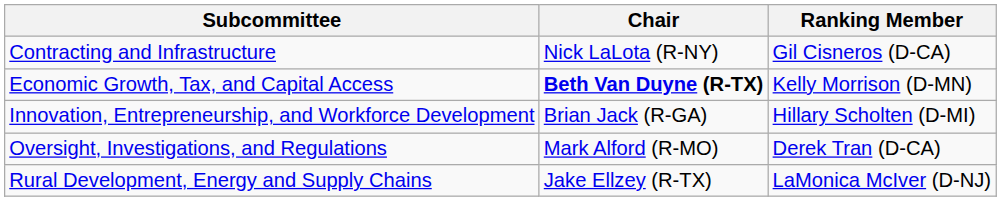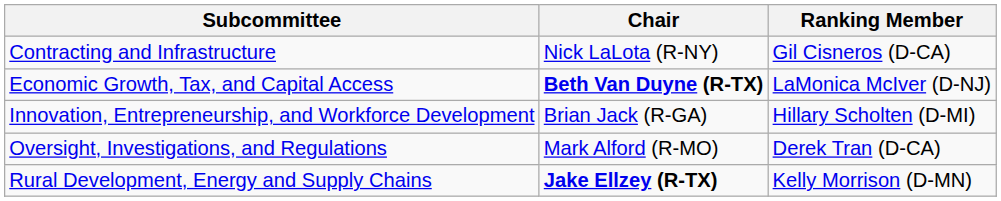Economic Growth, Tax, and Capital Access | Ranking Member: Kelly Morrison (D-MN) -> LaMonica McIver (D-NJ)
Rural Development, Energy and Supply Chains | Chair: normal -> bold
Rural Development, Energy and Supply Chains | Ranking Member: LaMonica McIver (D-NJ) -> Kelly Morrison (D-MN)
